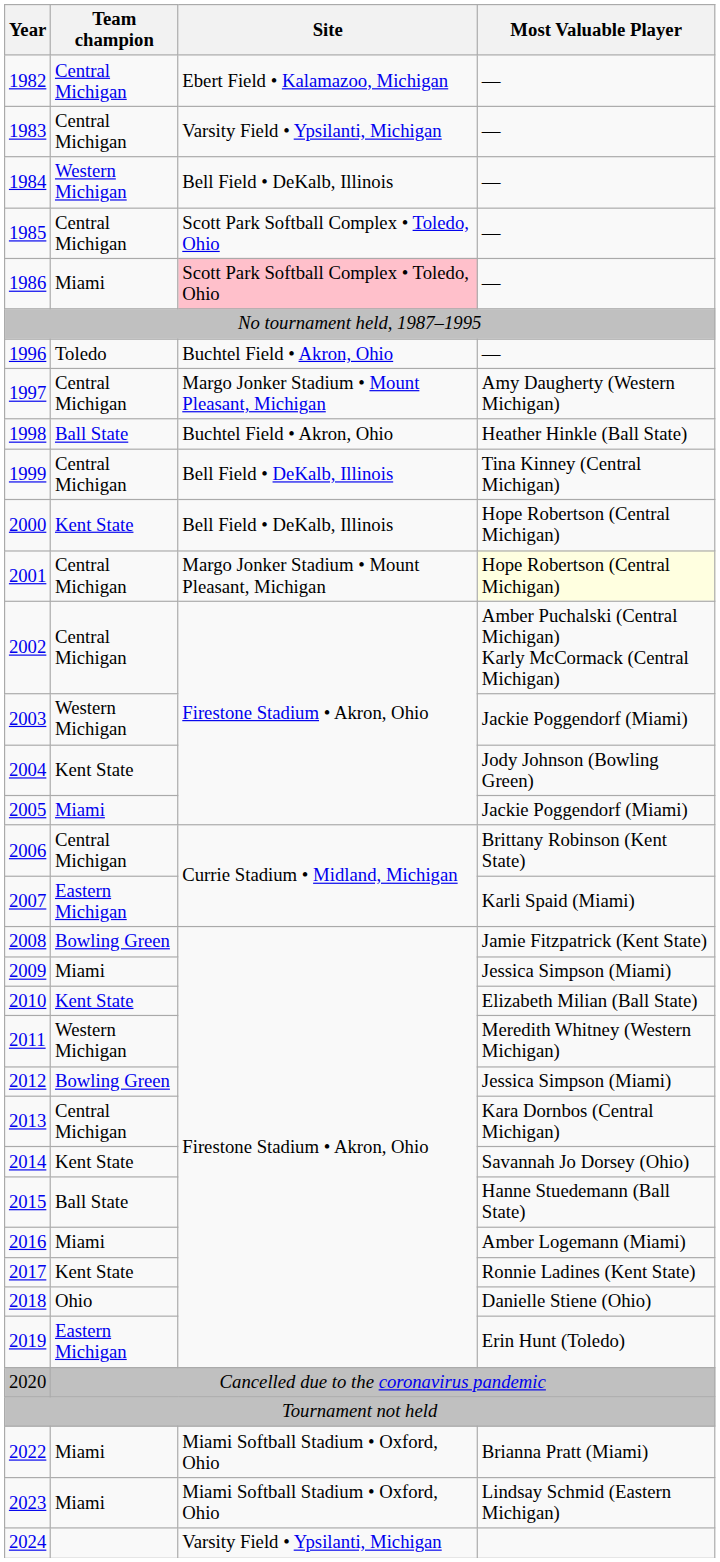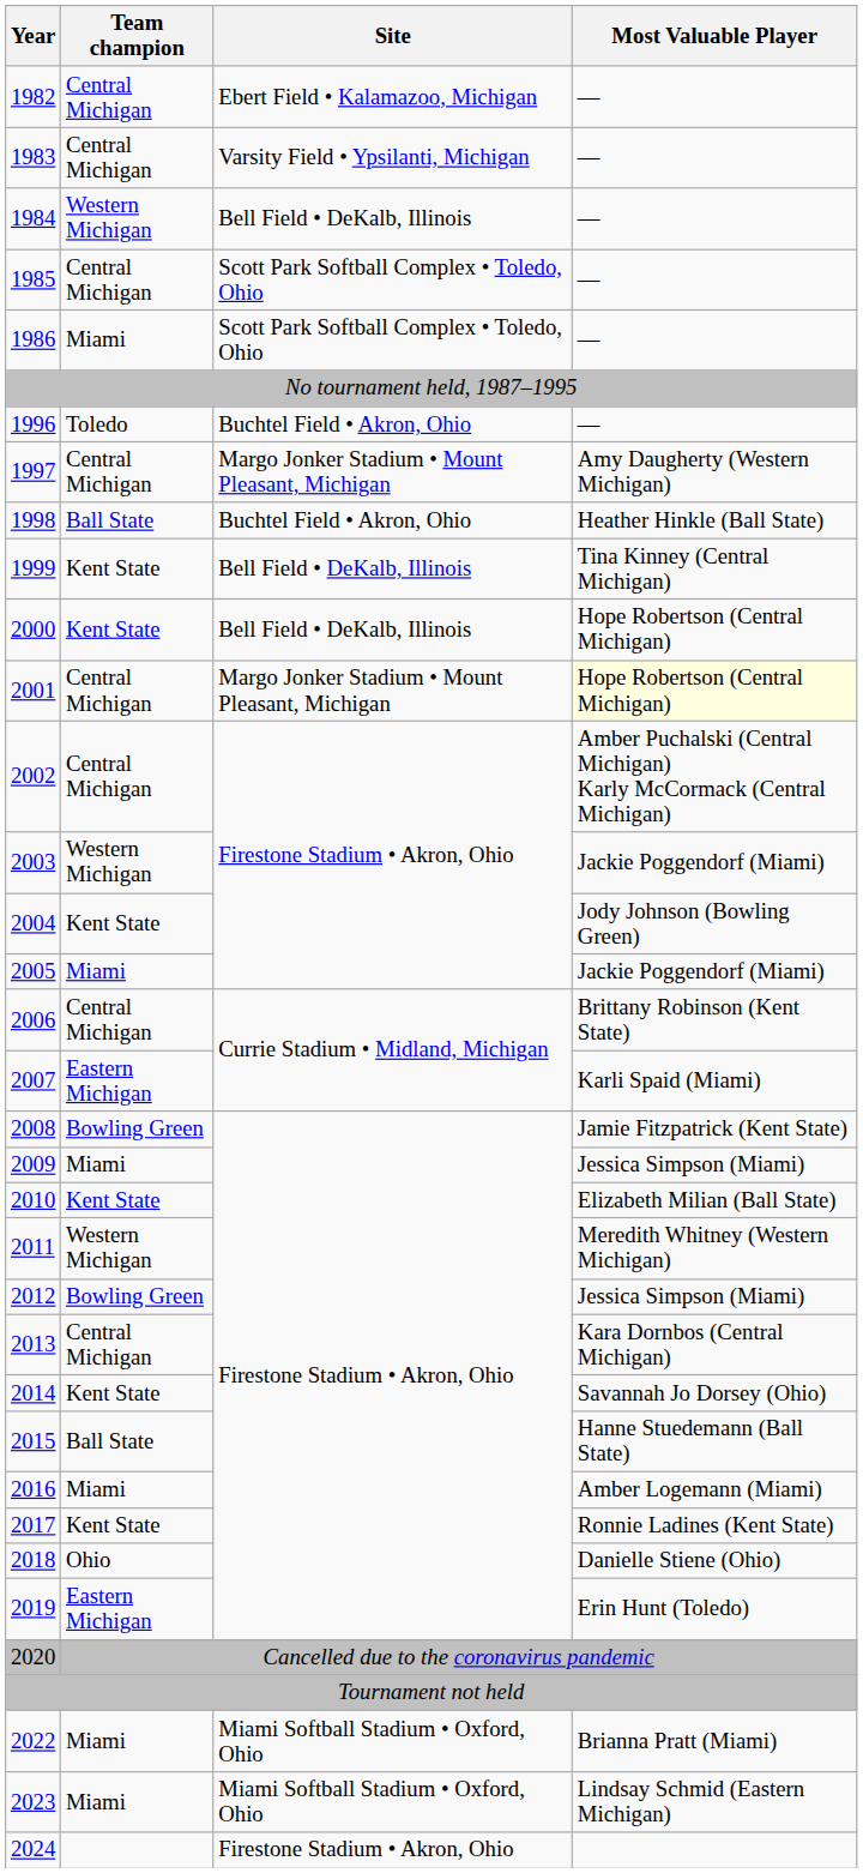1986 | Site: pink background -> no background
1999 | Team champion: Central Michigan -> Kent State
2024 | Site: Varsity Field • Ypsilanti, Michigan -> Firestone Stadium • Akron, Ohio
